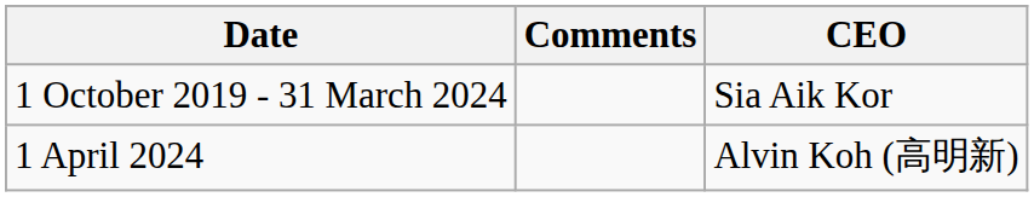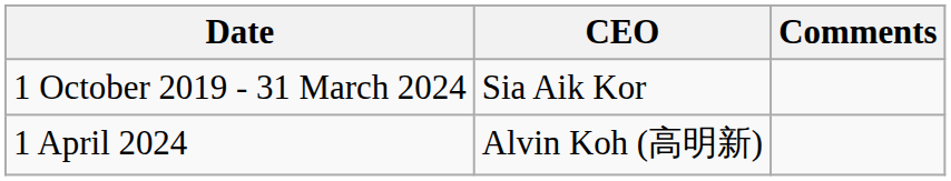columns swapped: CEO <-> Comments
